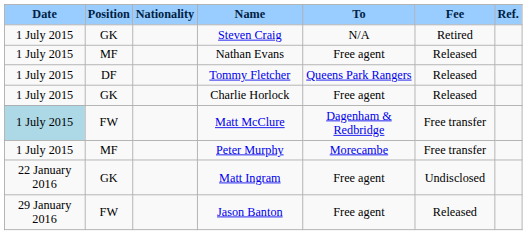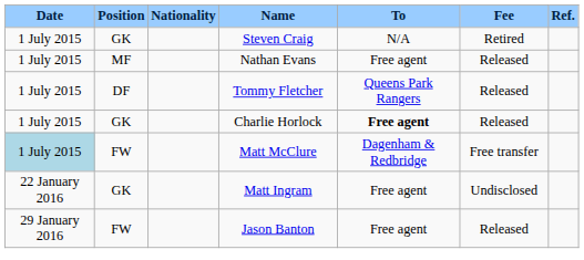Charlie Horlock | To: normal -> bold
- row: 1 July 2015 | MF | Peter Murphy | Morecambe | Free transfer
